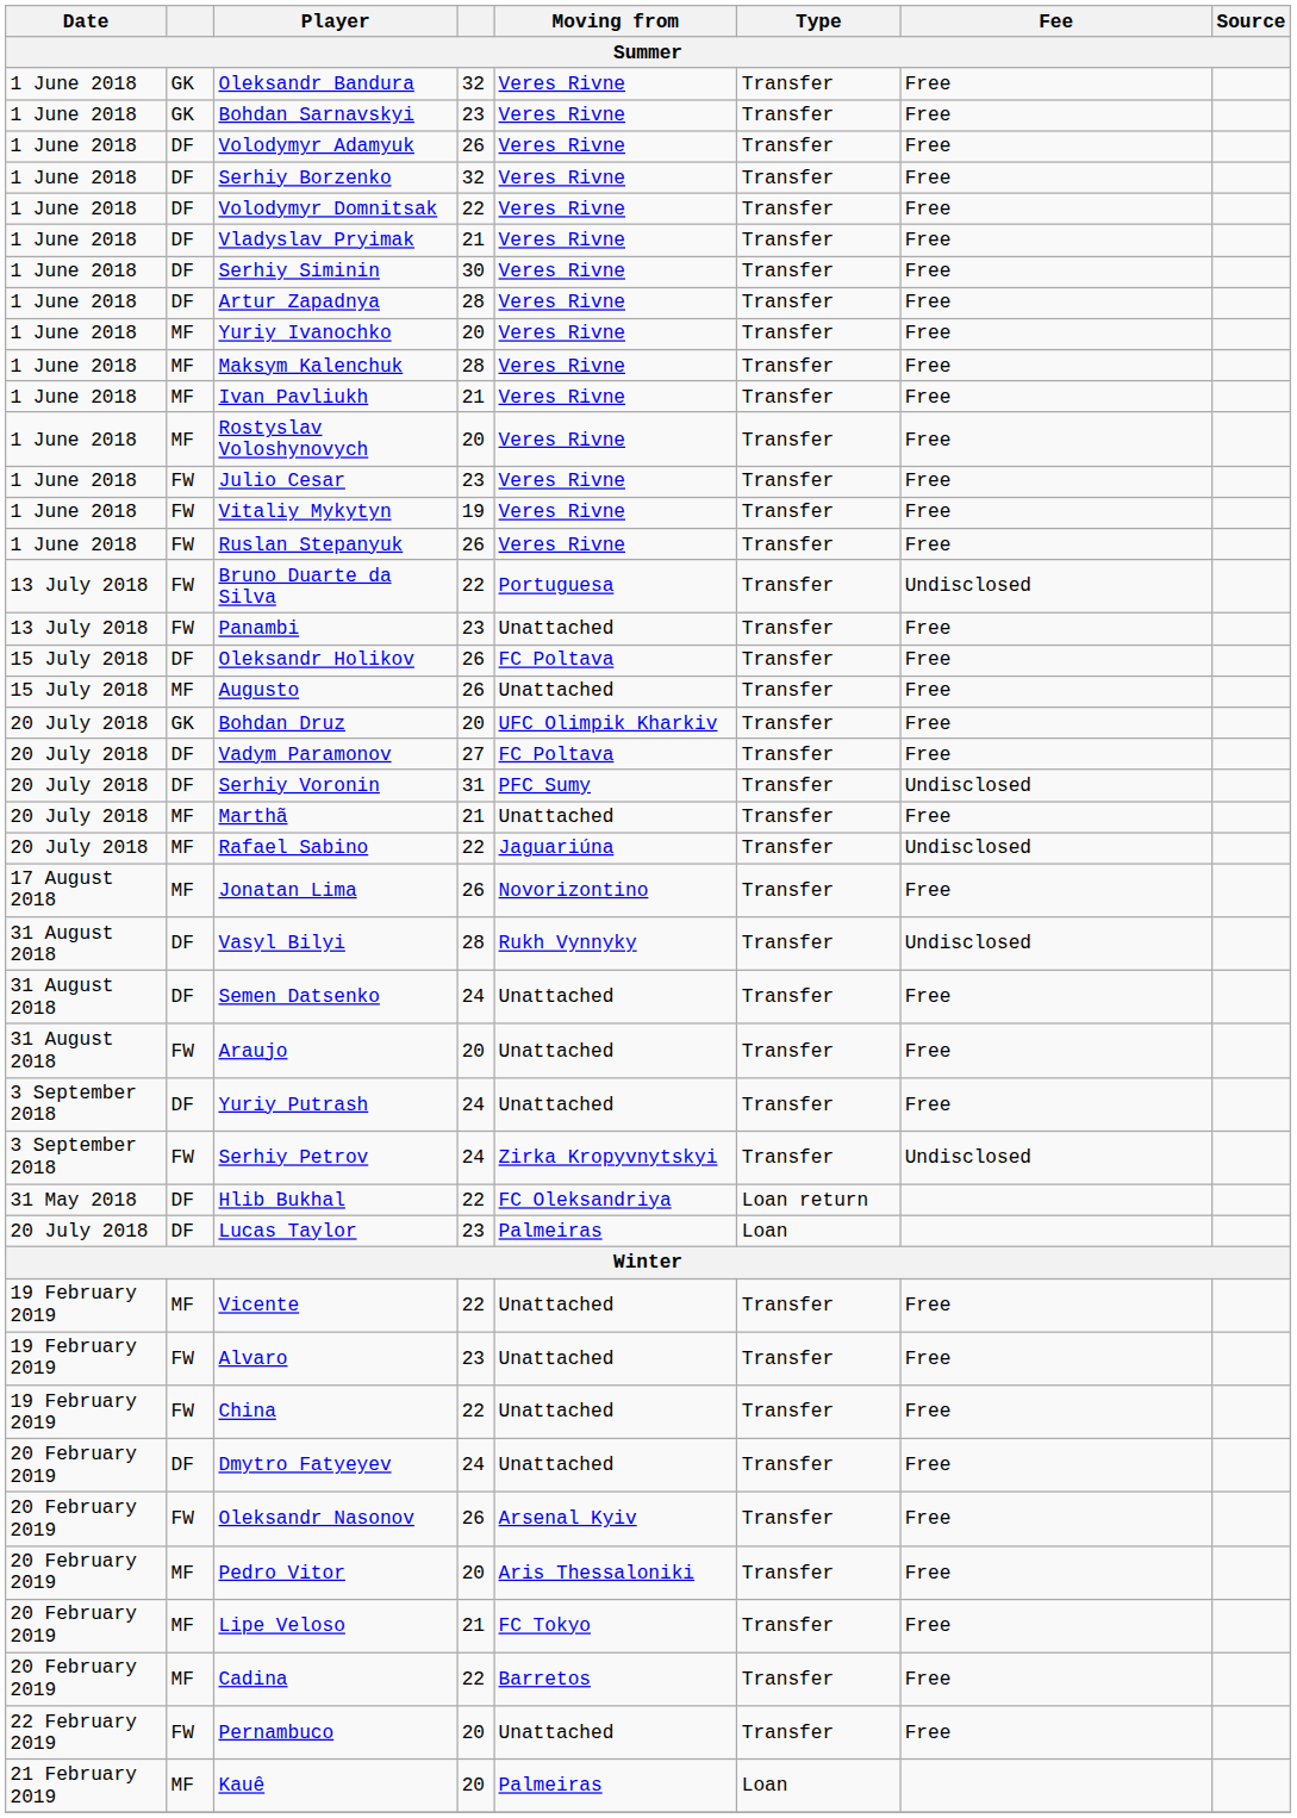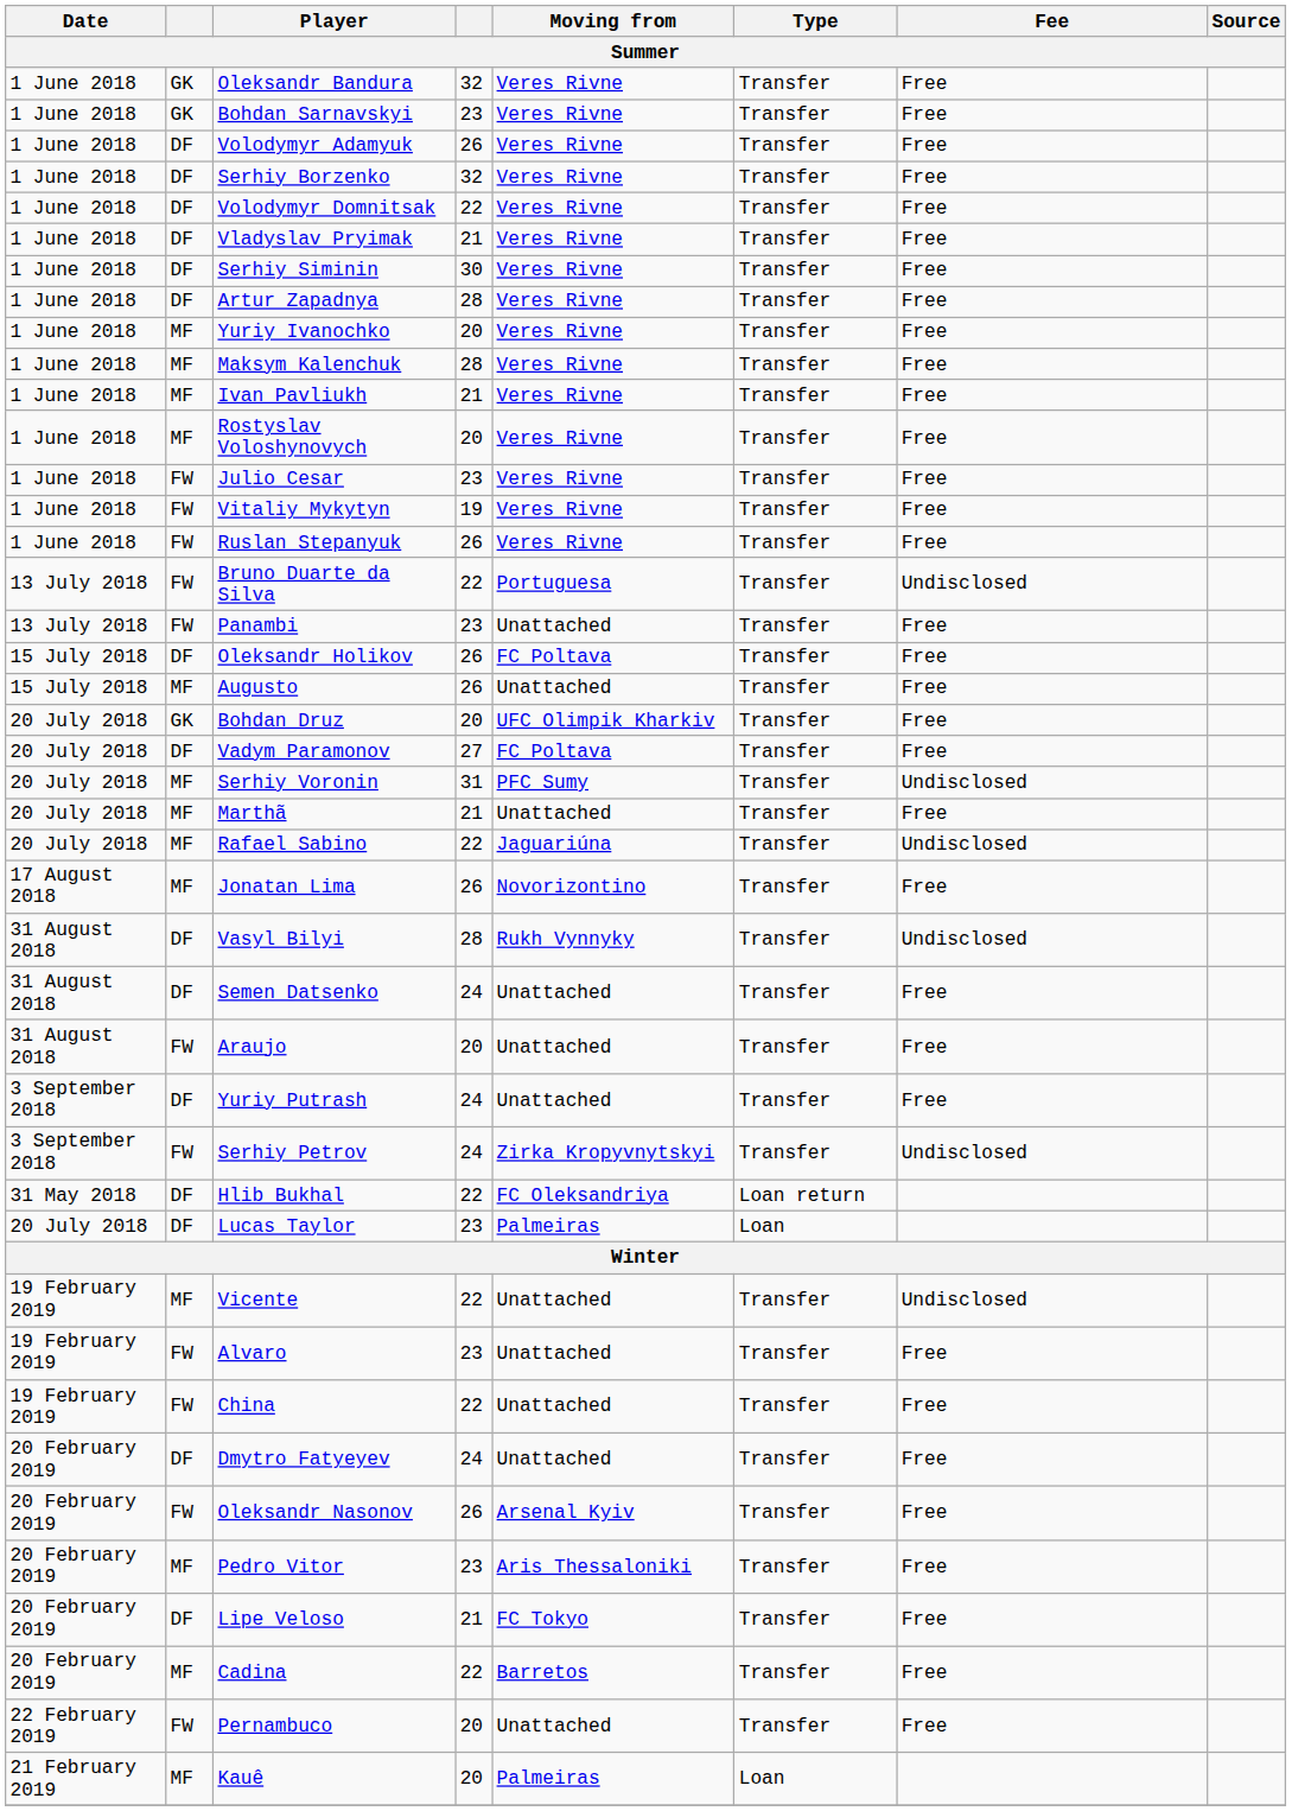Serhiy Voronin | column 2: DF -> MF
Vicente | Fee: Free -> Undisclosed
Pedro Vitor | column 4: 20 -> 23
Lipe Veloso | column 2: MF -> DF
